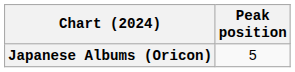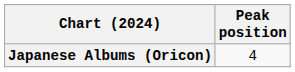Japanese Albums (Oricon) | Peak position: 5 -> 4
